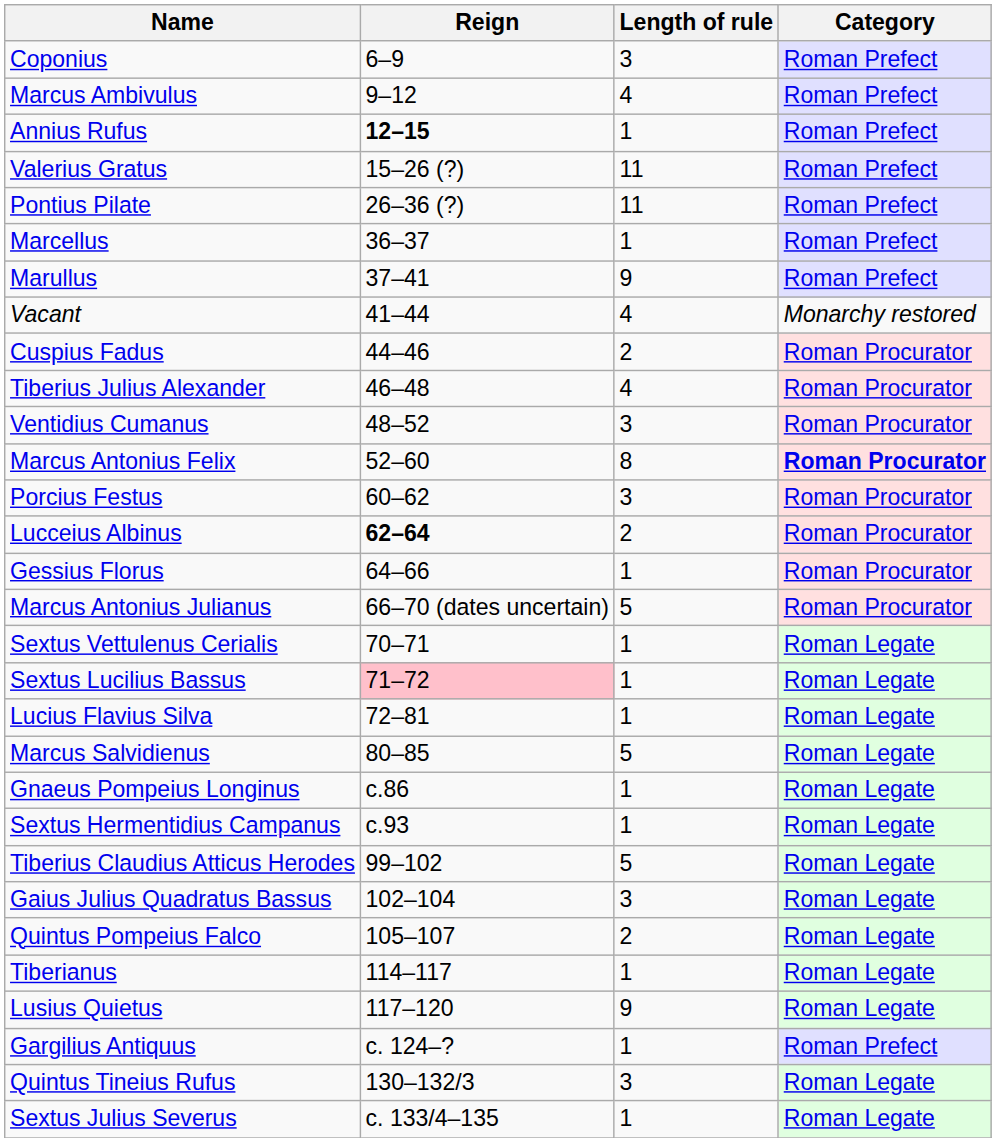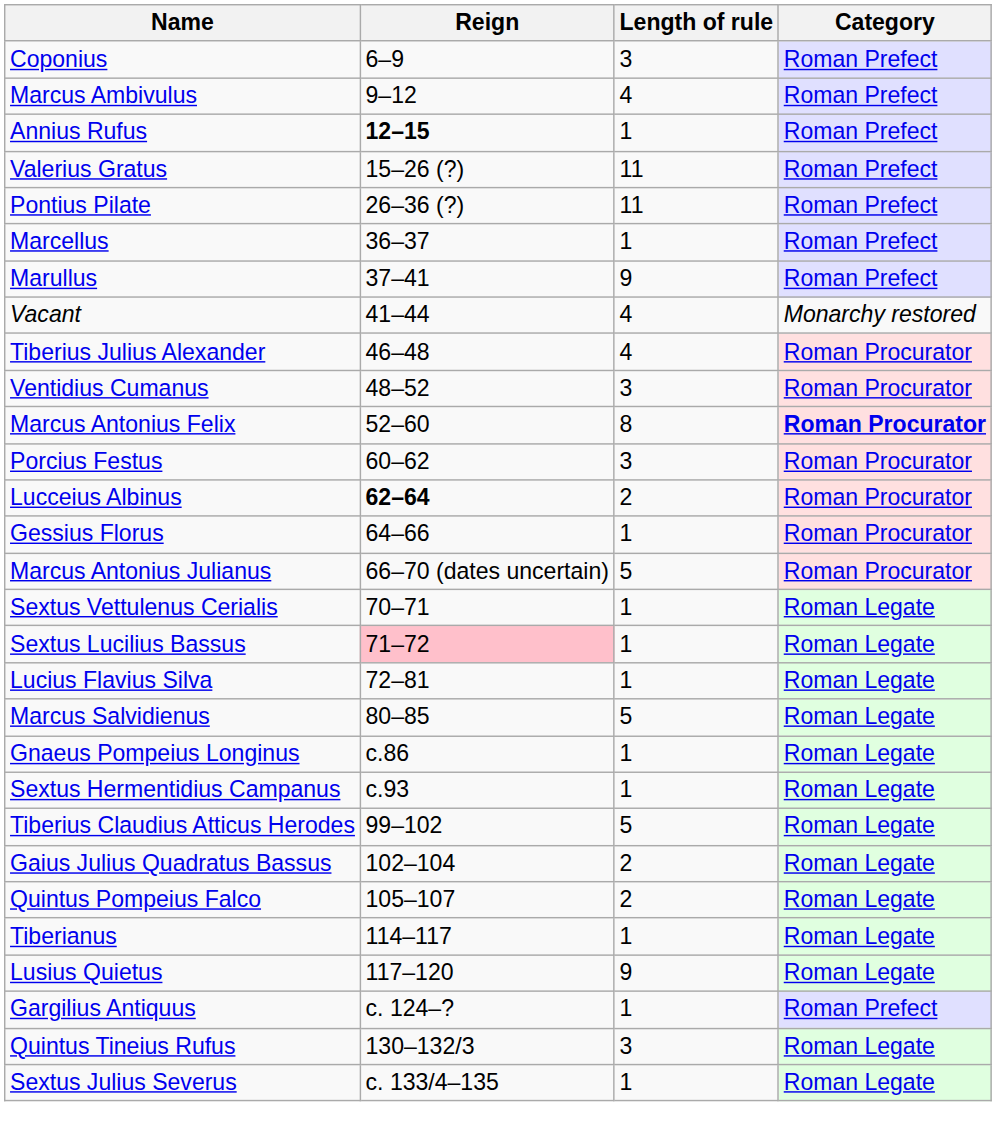- row: Cuspius Fadus | 44–46 | 2 | Roman Procurator
Gaius Julius Quadratus Bassus | Length of rule: 3 -> 2
